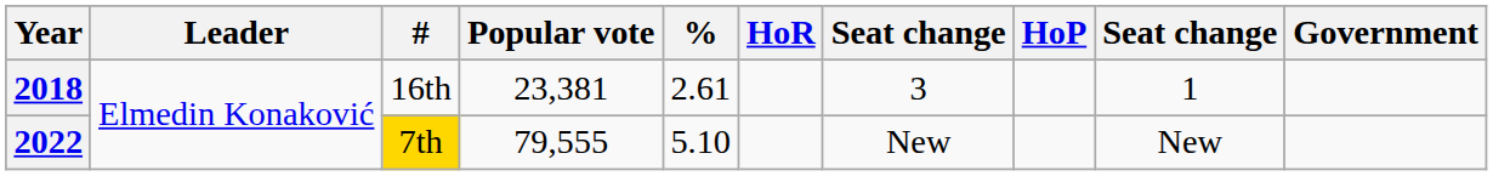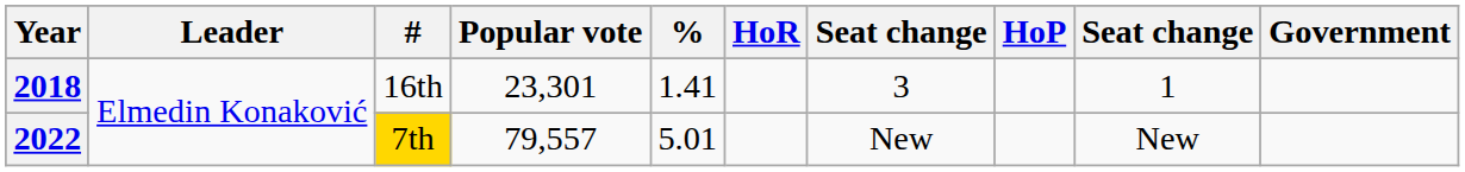2018 | Popular vote: 23,381 -> 23,301
2018 | %: 2.61 -> 1.41
2022 | Popular vote: 79,555 -> 79,557
2022 | %: 5.10 -> 5.01
